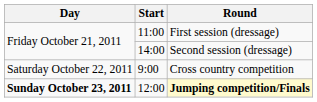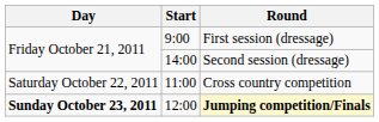First session (dressage) | Start: 11:00 -> 9:00
Cross country competition | Start: 9:00 -> 11:00
